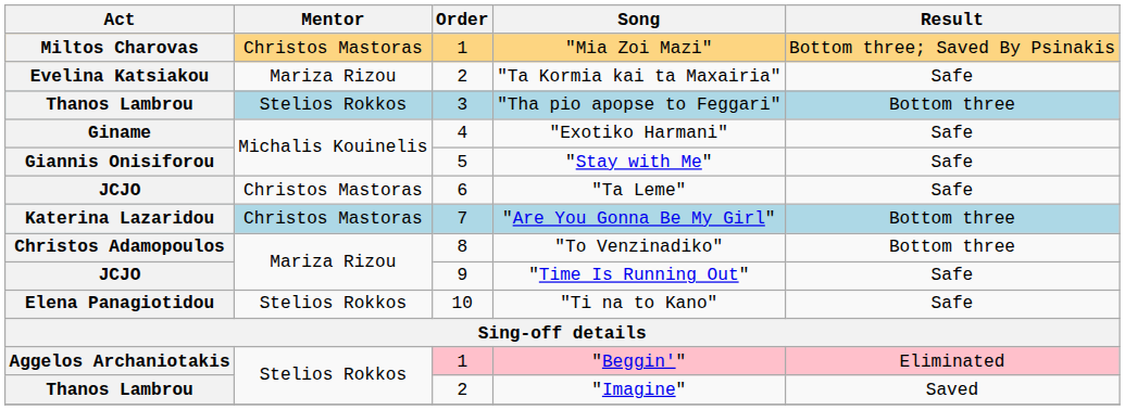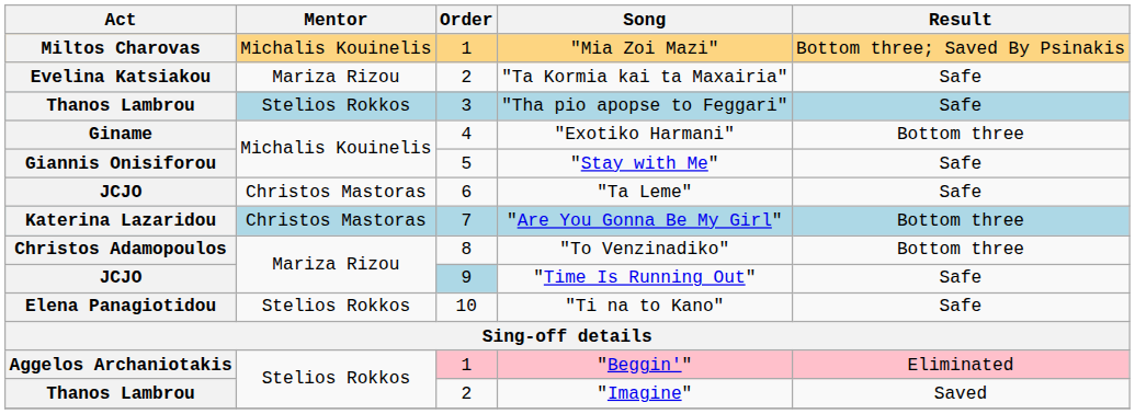"Mia Zoi Mazi" | Mentor: Christos Mastoras -> Michalis Kouinelis
"Tha pio apopse to Feggari" | Result: Bottom three -> Safe
"Exotiko Harmani" | Result: Safe -> Bottom three
"Time Is Running Out" | Order: no background -> lightblue background
